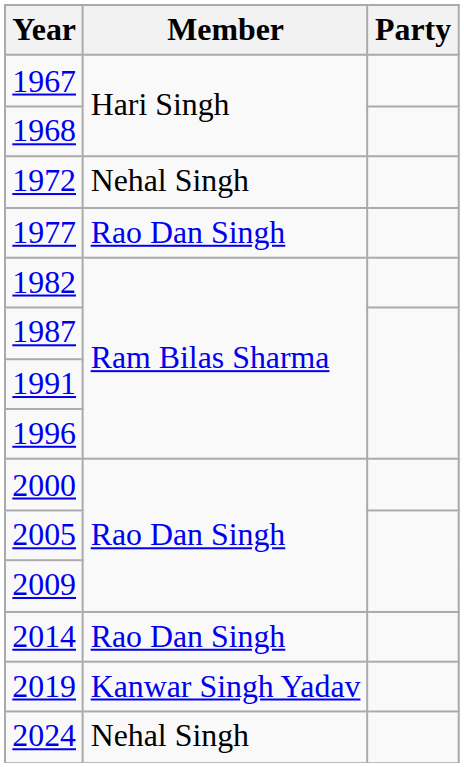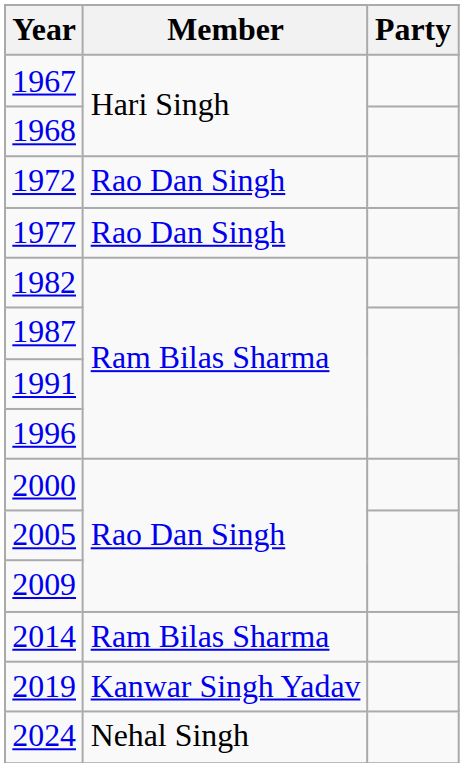1972 | Member: Nehal Singh -> Rao Dan Singh
2014 | Member: Rao Dan Singh -> Ram Bilas Sharma
